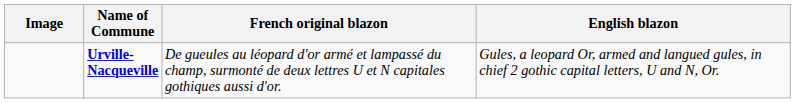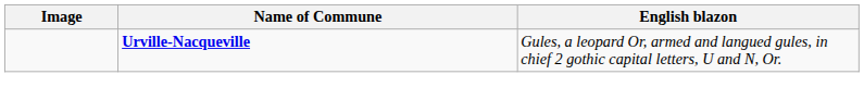- column: French original blazon | De gueules au léopard d'or armé et lampassé du champ, surmonté de deux lettres U et N capitales gothiques aussi d'or.
